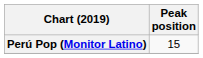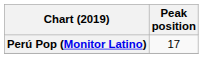Perú Pop (Monitor Latino) | Peak position: 15 -> 17
